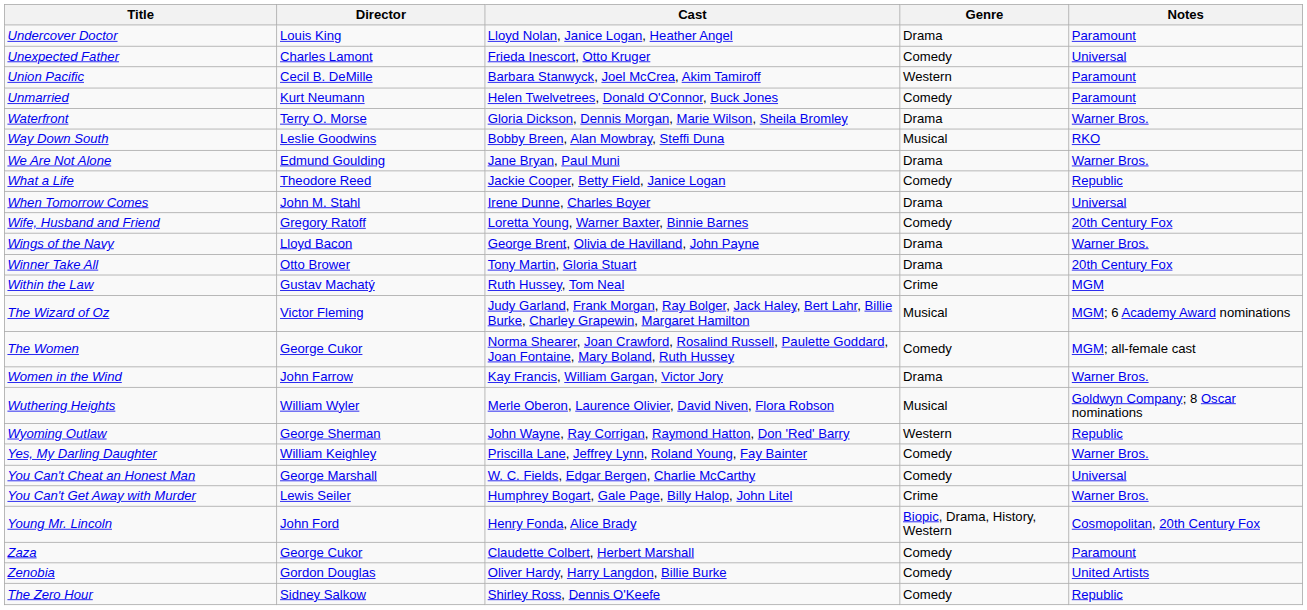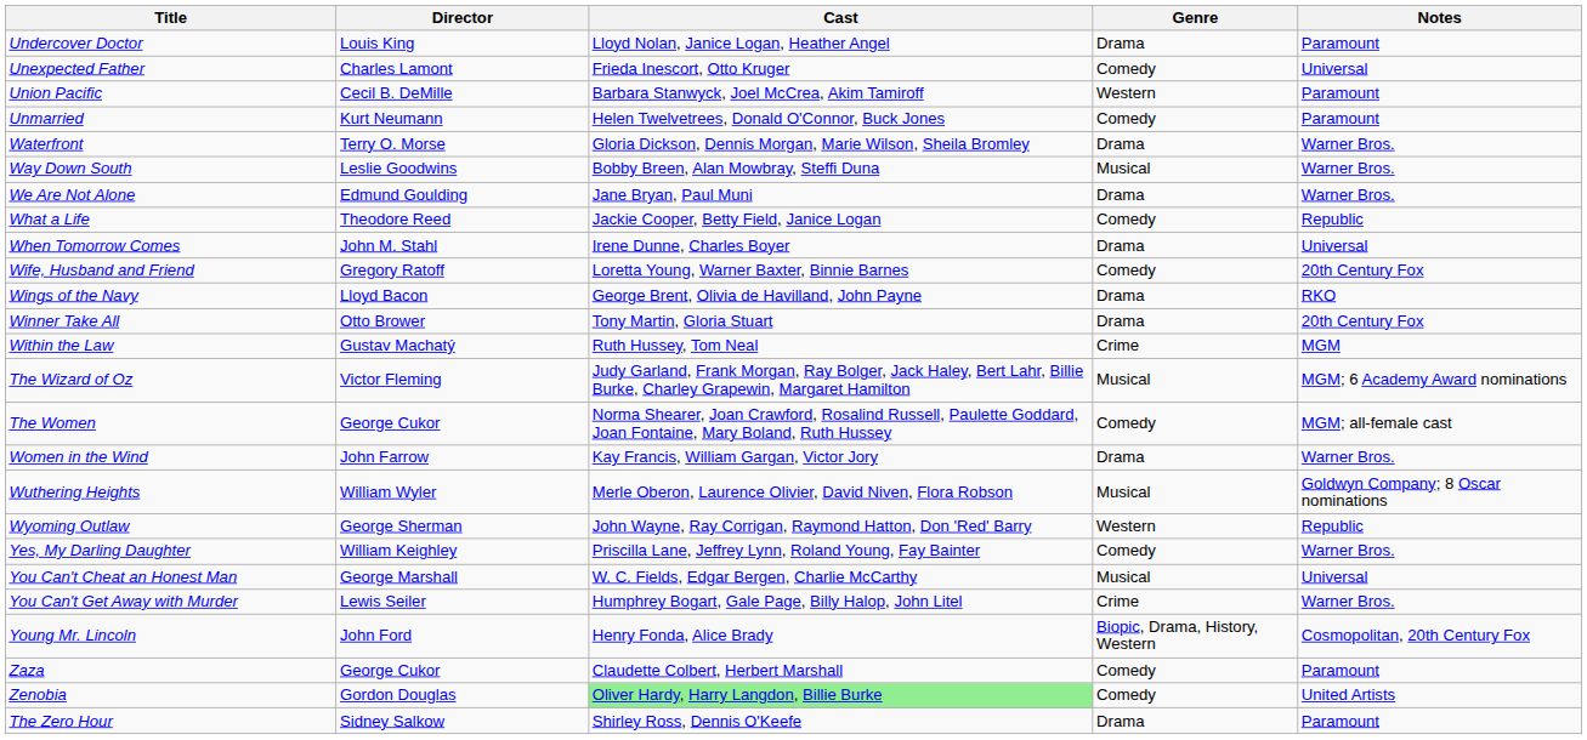Way Down South | Notes: RKO -> Warner Bros.
Wings of the Navy | Notes: Warner Bros. -> RKO
You Can't Cheat an Honest Man | Genre: Comedy -> Musical
Zenobia | Cast: no background -> lightgreen background
The Zero Hour | Genre: Comedy -> Drama
The Zero Hour | Notes: Republic -> Paramount
